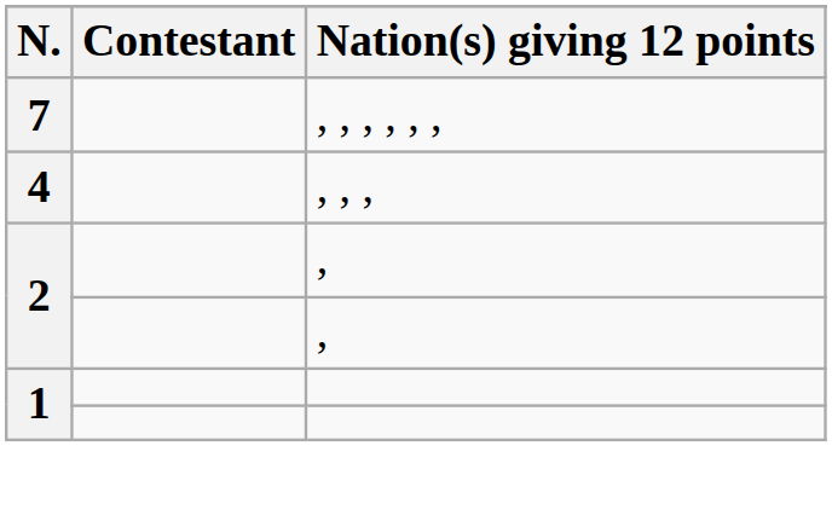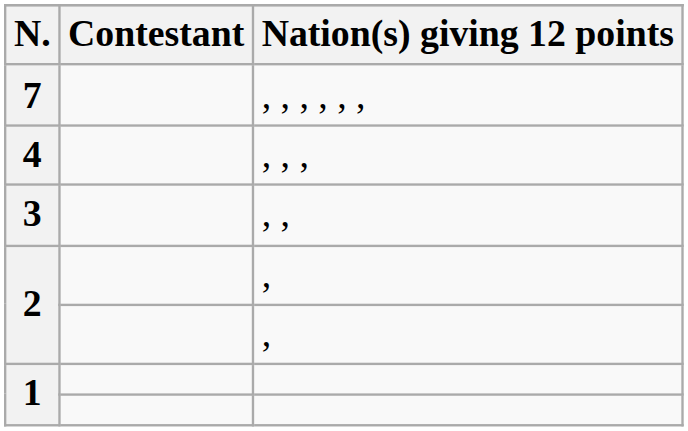+ row: 3 | , ,
